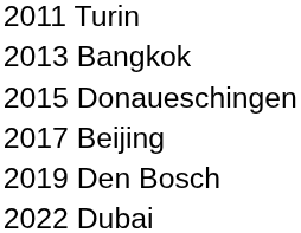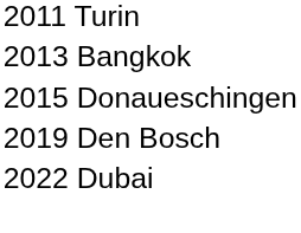- row: 2017 Beijing
